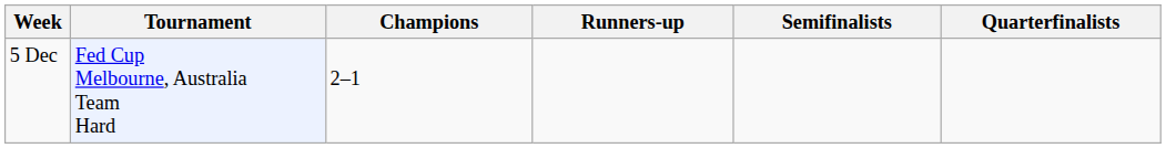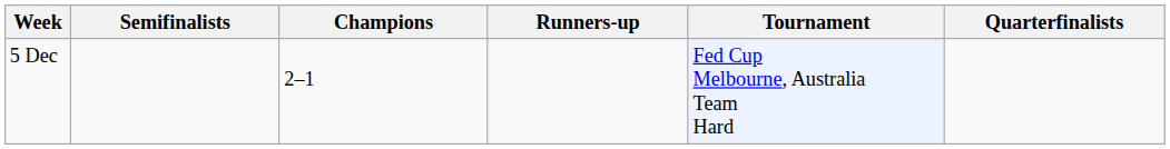columns swapped: Tournament <-> Semifinalists
